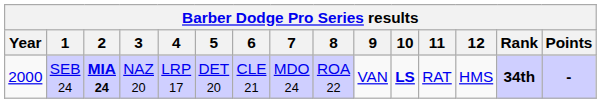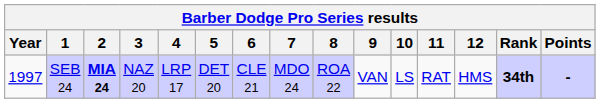SEB 24 | Year: 2000 -> 1997
SEB 24 | 10: bold -> normal
